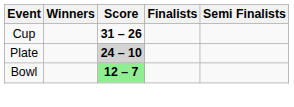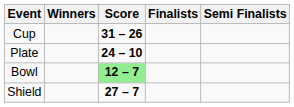Plate | Score: lightgrey background -> no background
+ row: Shield | 27 – 7
